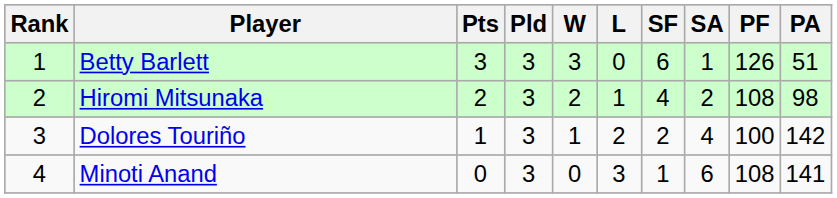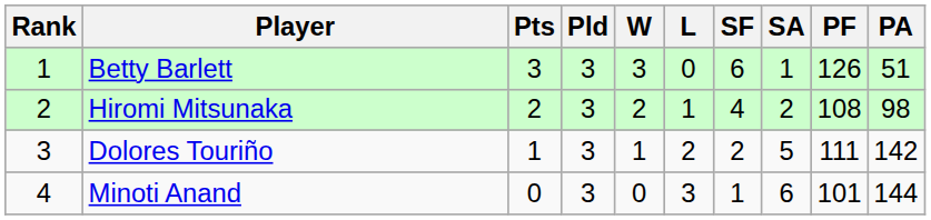Dolores Touriño | SA: 4 -> 5
Dolores Touriño | PF: 100 -> 111
Minoti Anand | PF: 108 -> 101
Minoti Anand | PA: 141 -> 144
